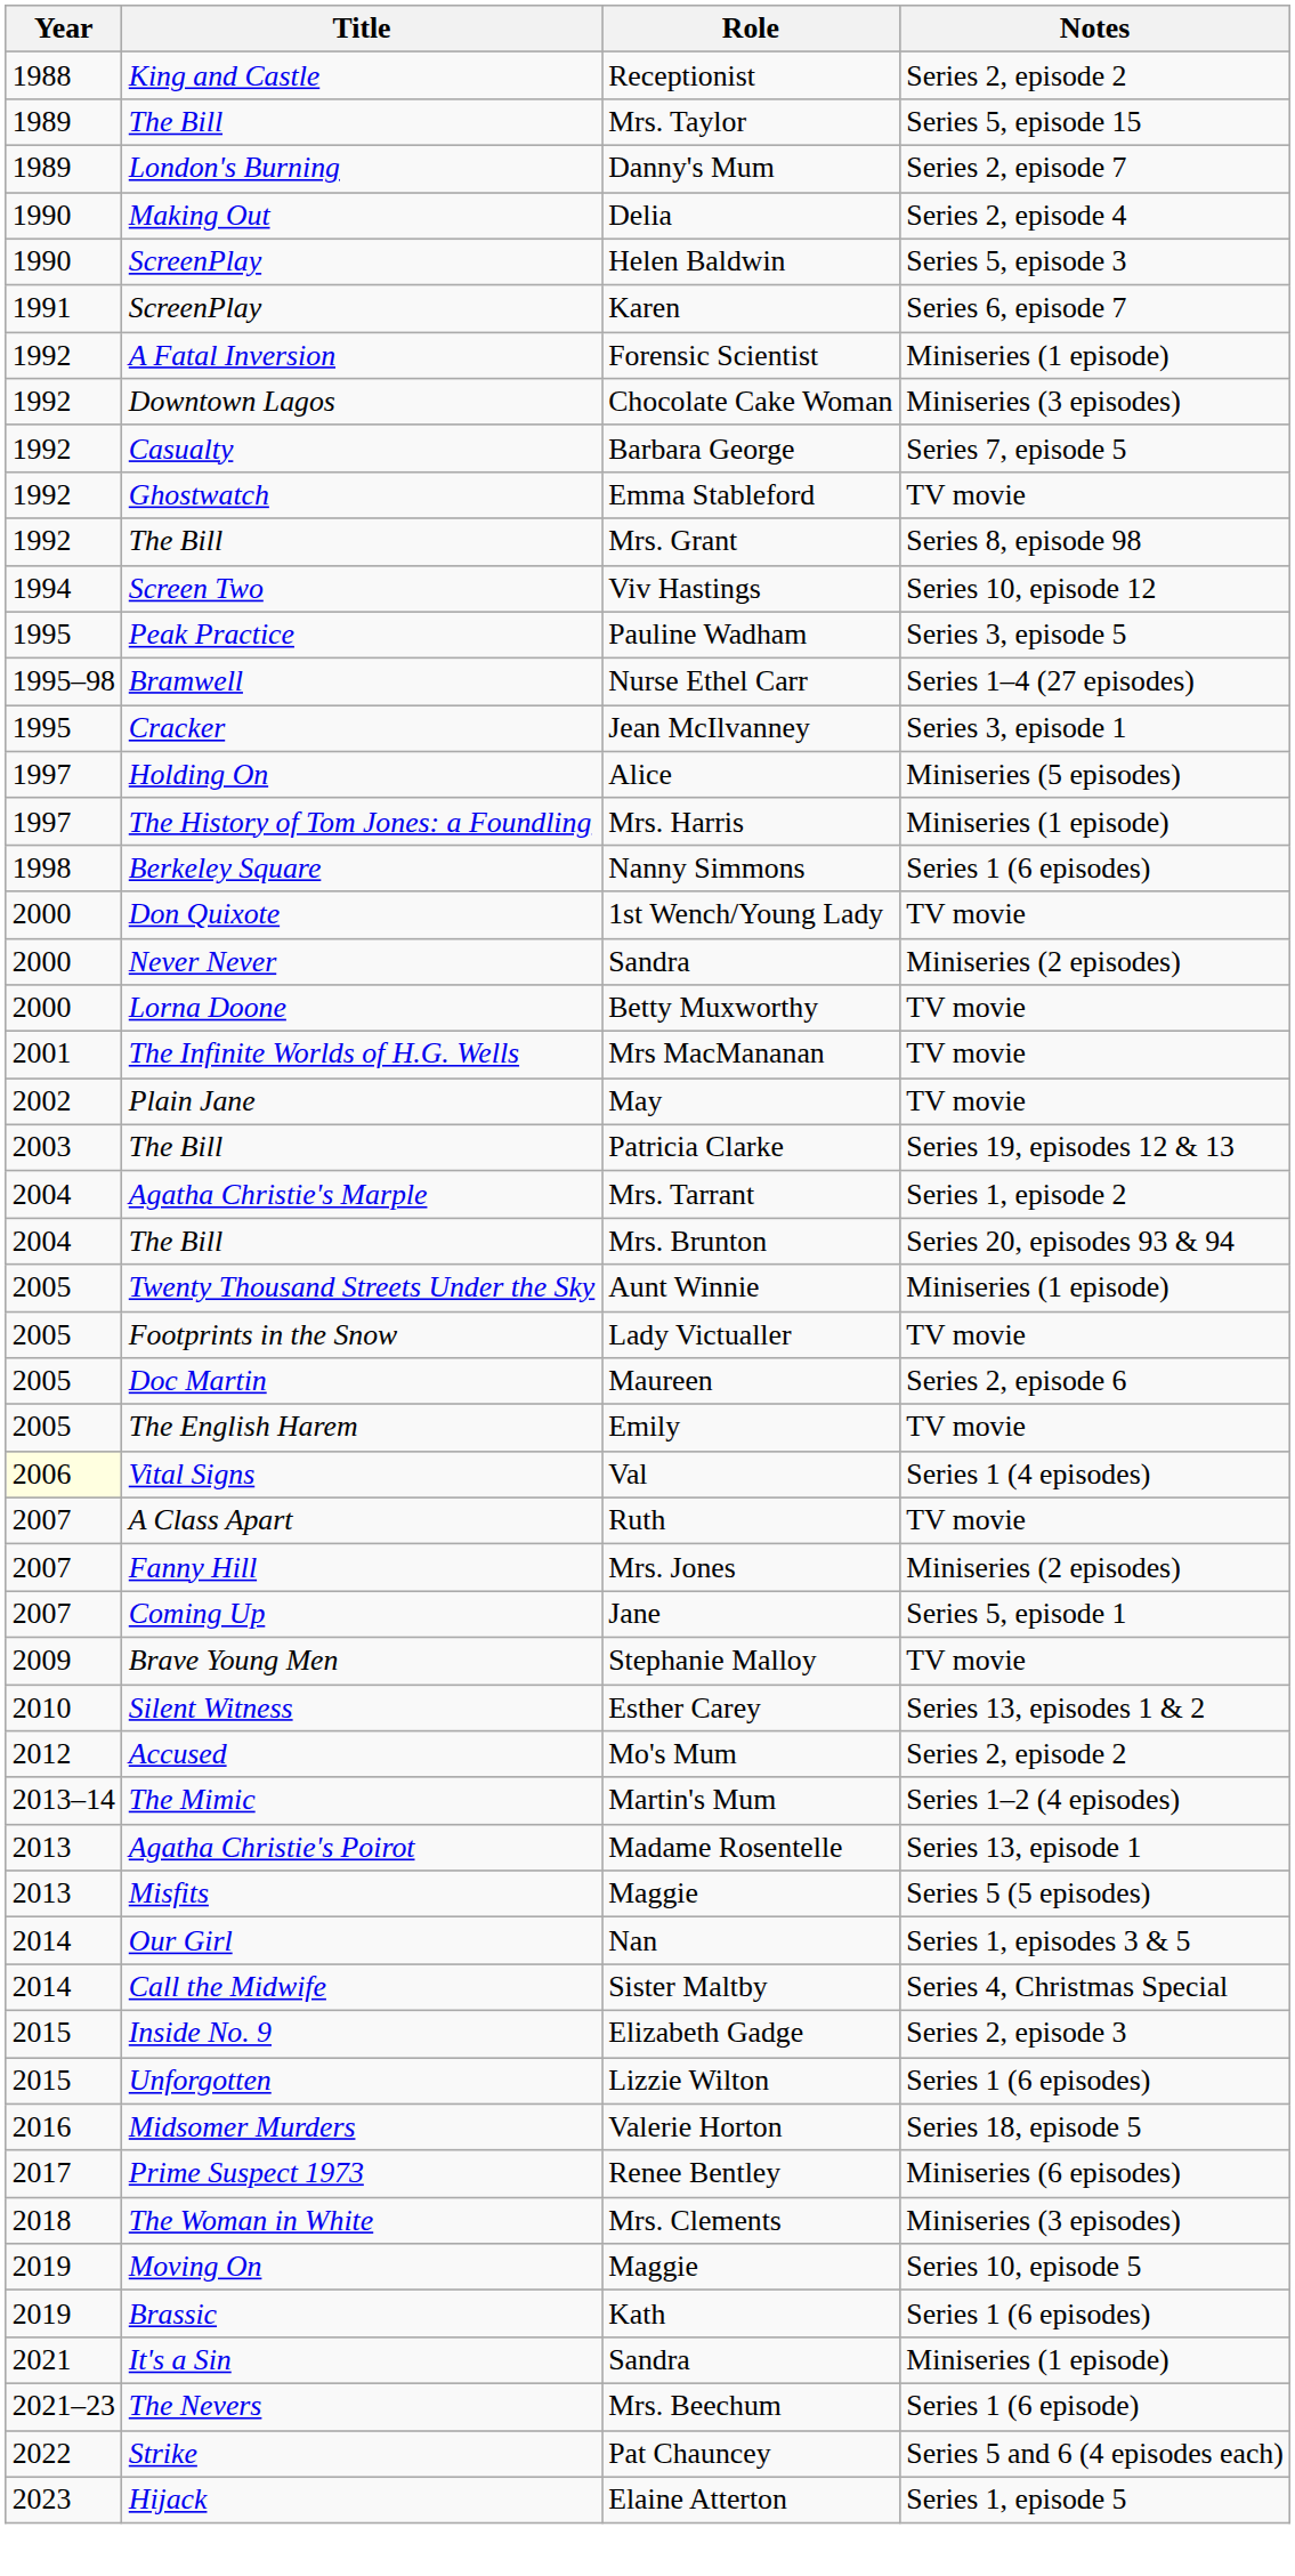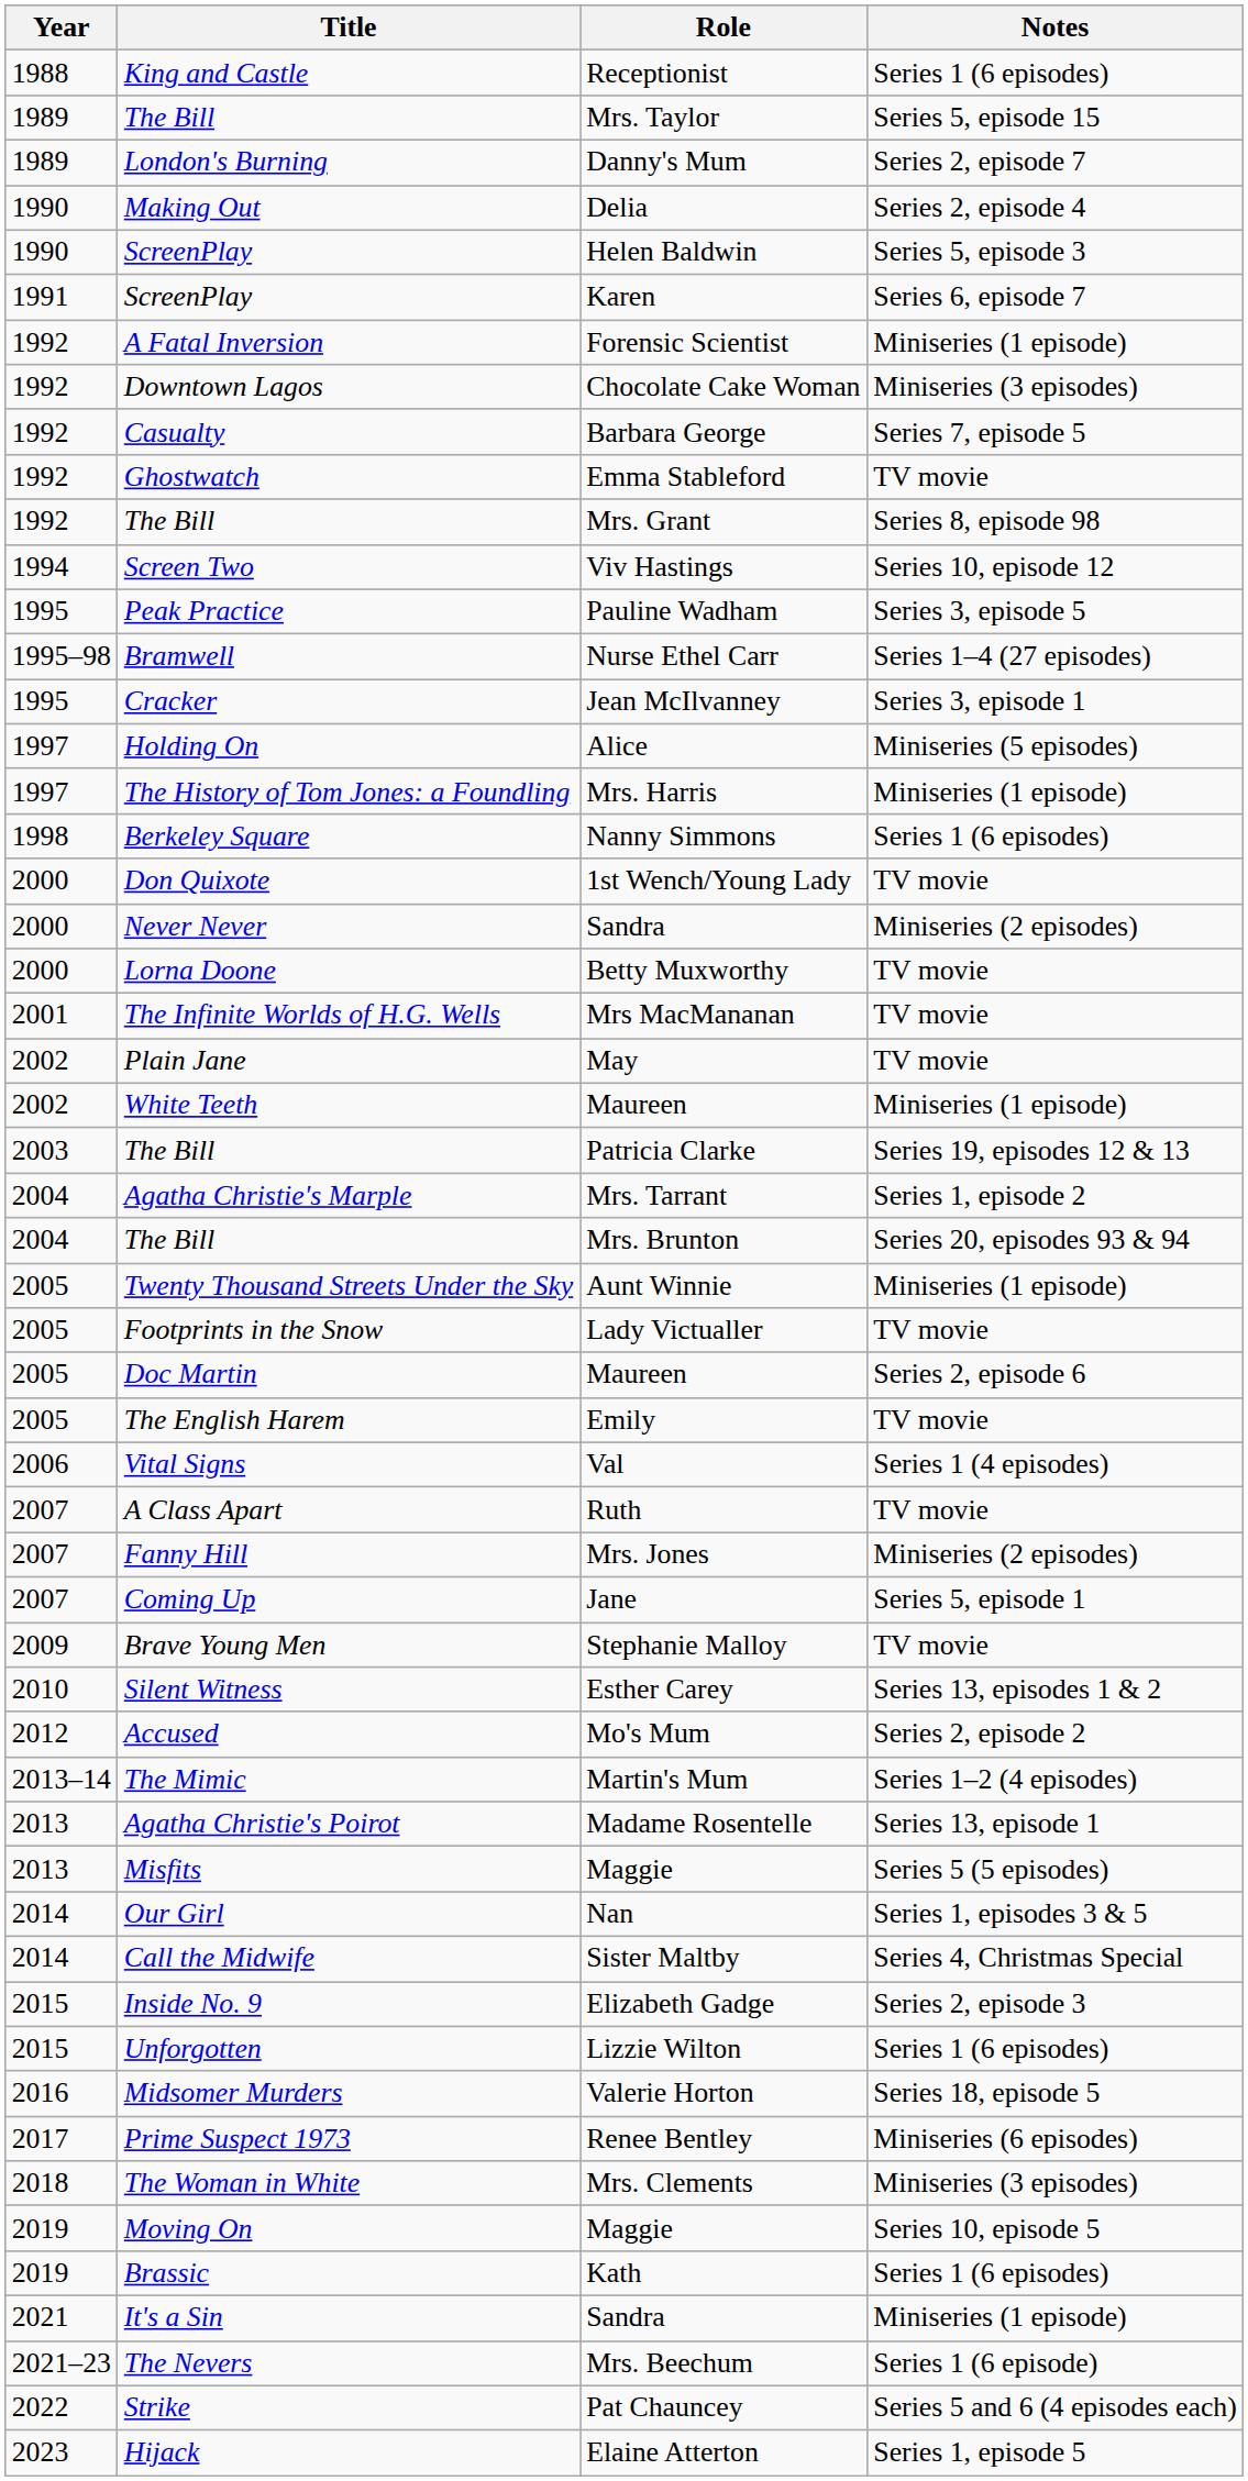Receptionist | Notes: Series 2, episode 2 -> Series 1 (6 episodes)
+ row: 2002 | White Teeth | Maureen | Miniseries (1 episode)
Val | Year: lightyellow background -> no background
